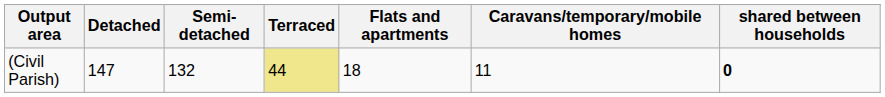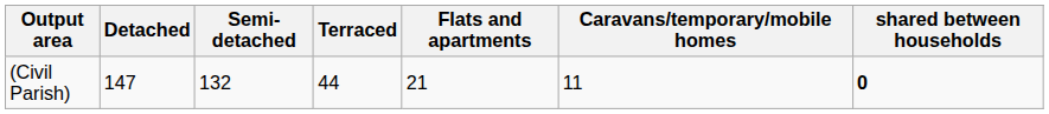(Civil Parish) | Terraced: khaki background -> no background
(Civil Parish) | Flats and apartments: 18 -> 21
